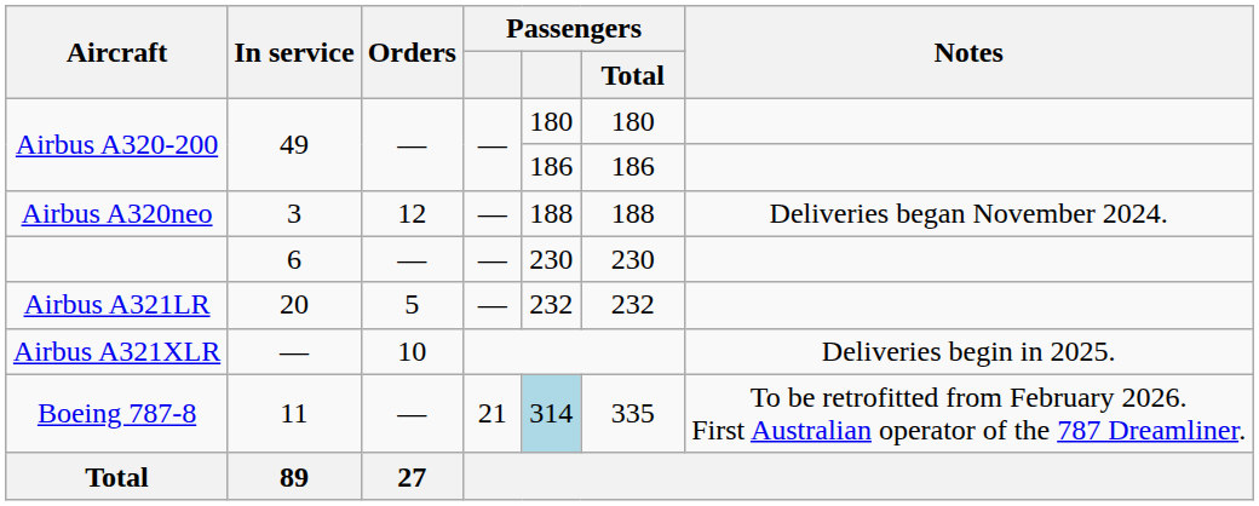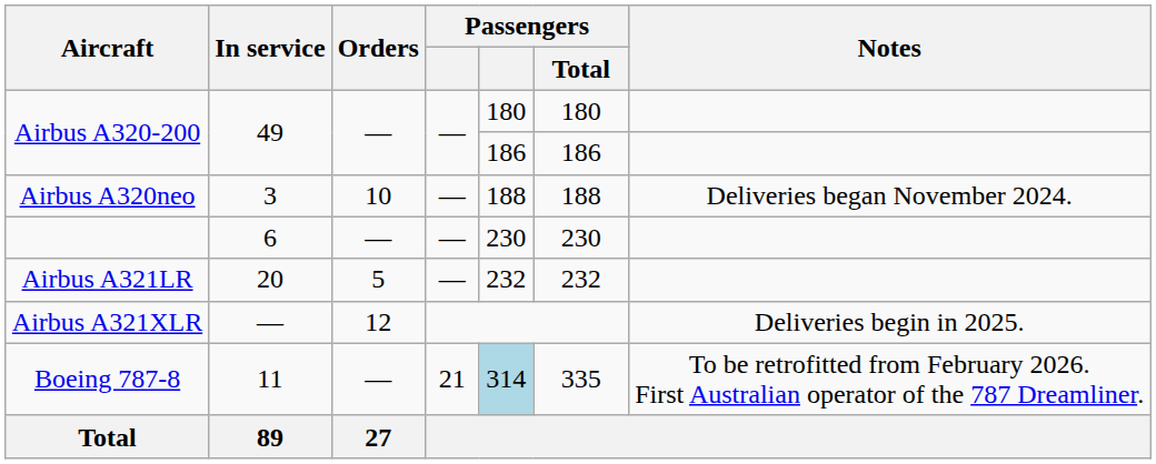Airbus A320neo | Orders: 12 -> 10
Airbus A321XLR | Orders: 10 -> 12
